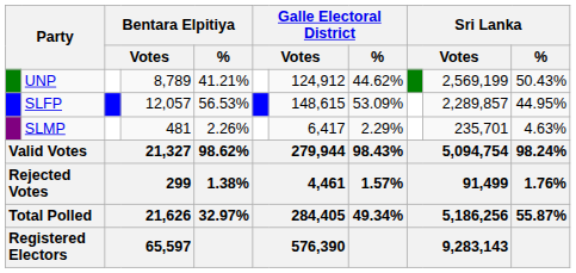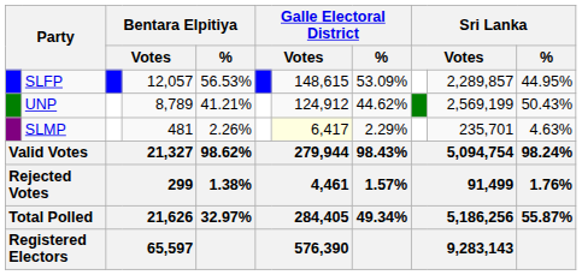rows swapped: SLFP <-> UNP
SLMP | column 7: no background -> lightyellow background
